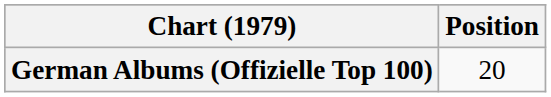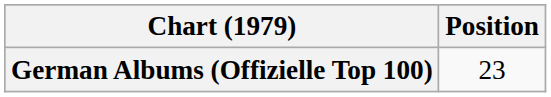German Albums (Offizielle Top 100) | Position: 20 -> 23
